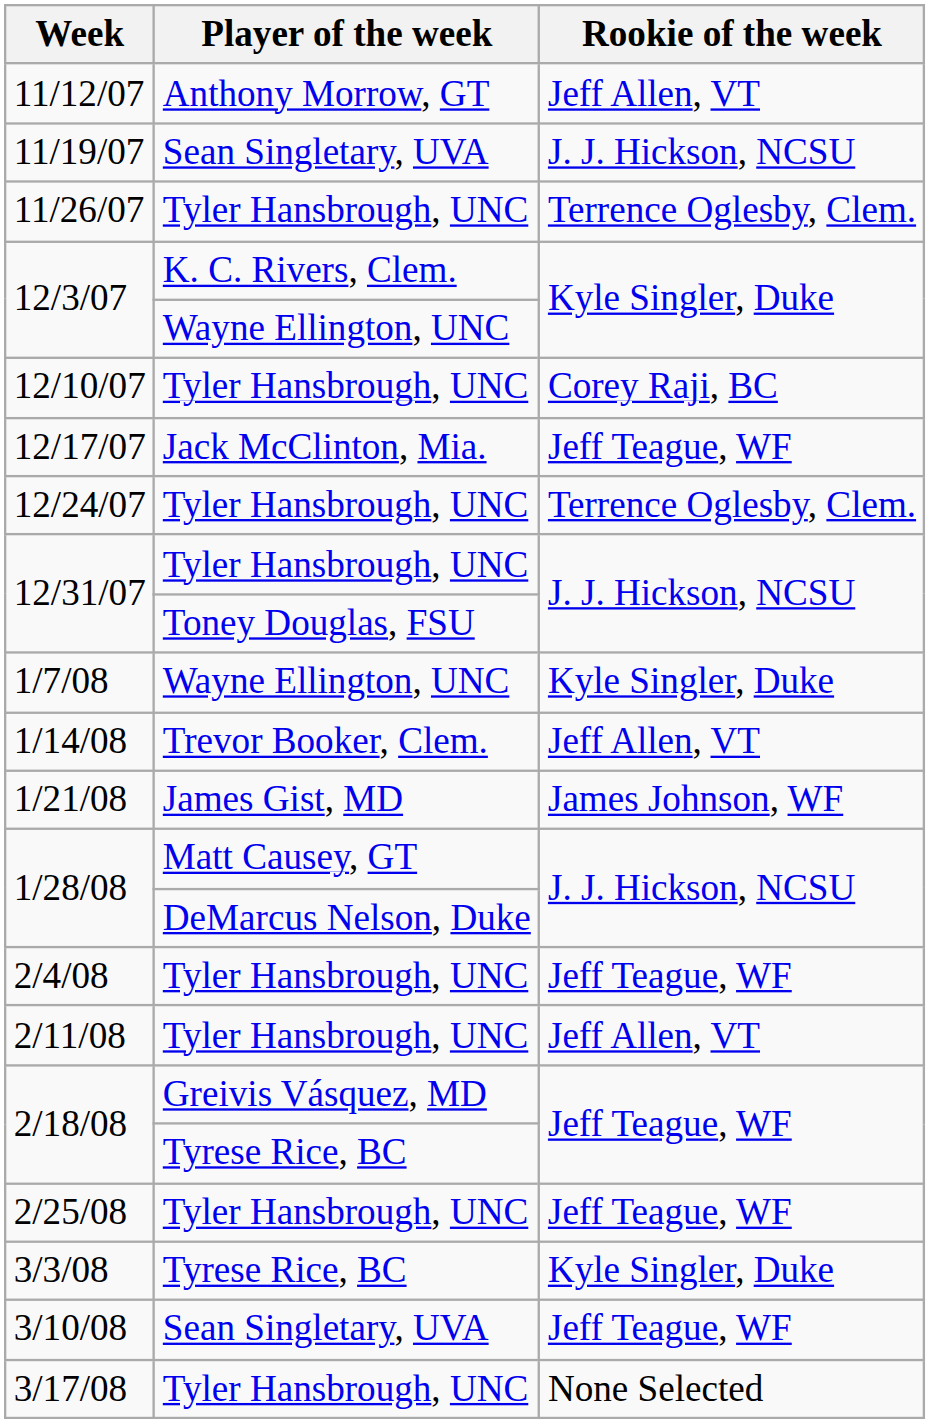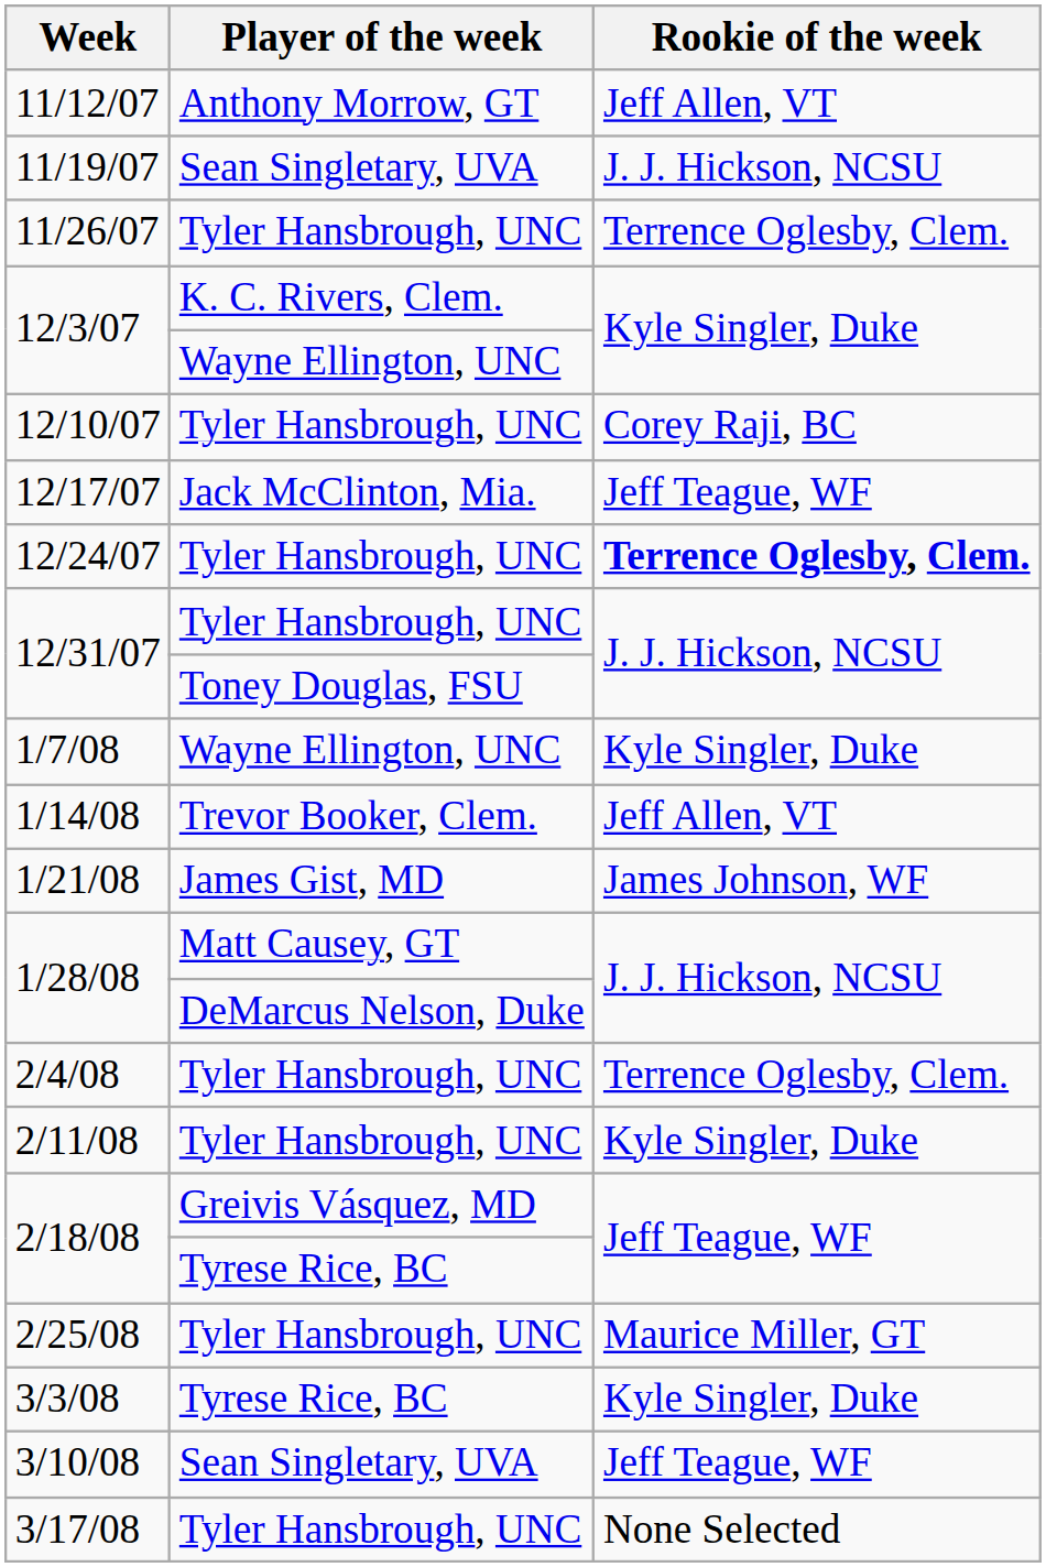12/24/07 | Rookie of the week: normal -> bold
2/4/08 | Rookie of the week: Jeff Teague, WF -> Terrence Oglesby, Clem.
2/11/08 | Rookie of the week: Jeff Allen, VT -> Kyle Singler, Duke
2/25/08 | Rookie of the week: Jeff Teague, WF -> Maurice Miller, GT
